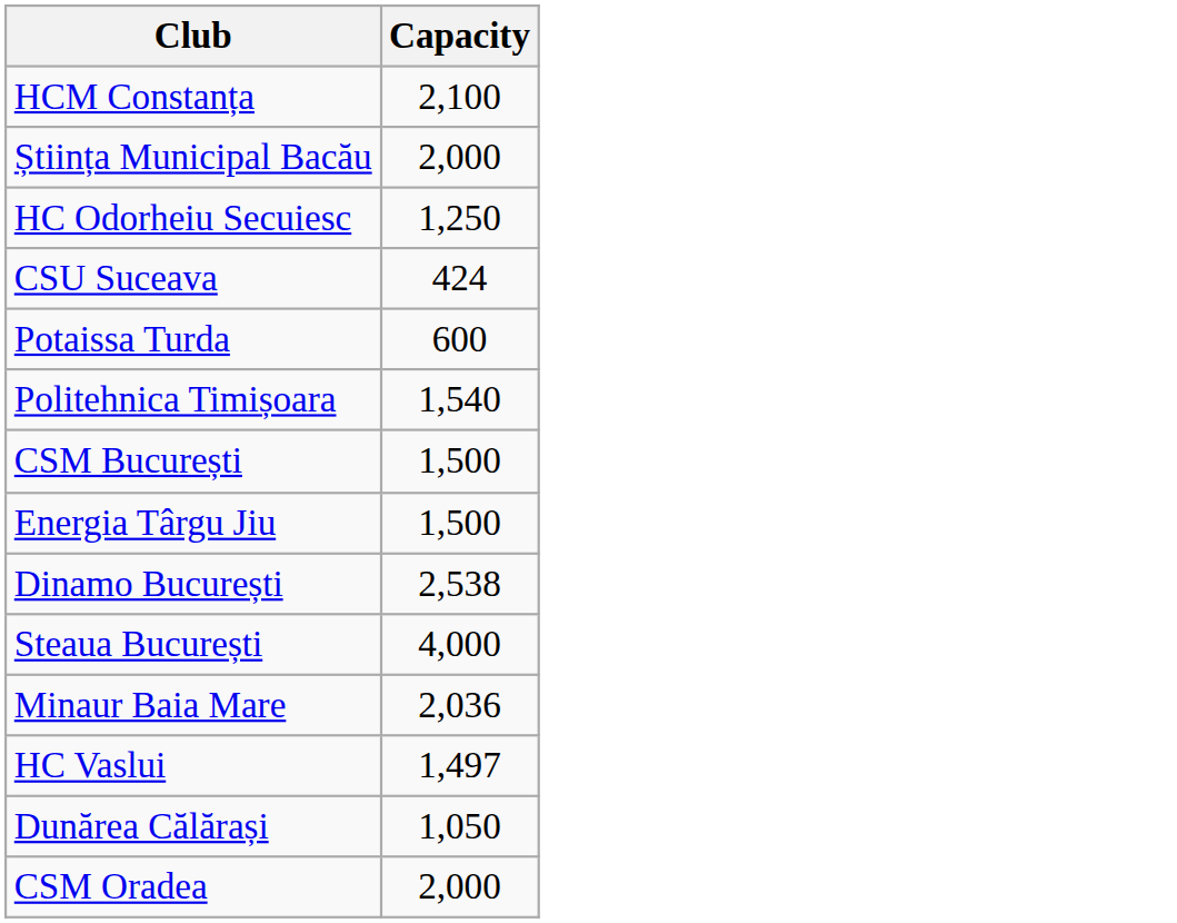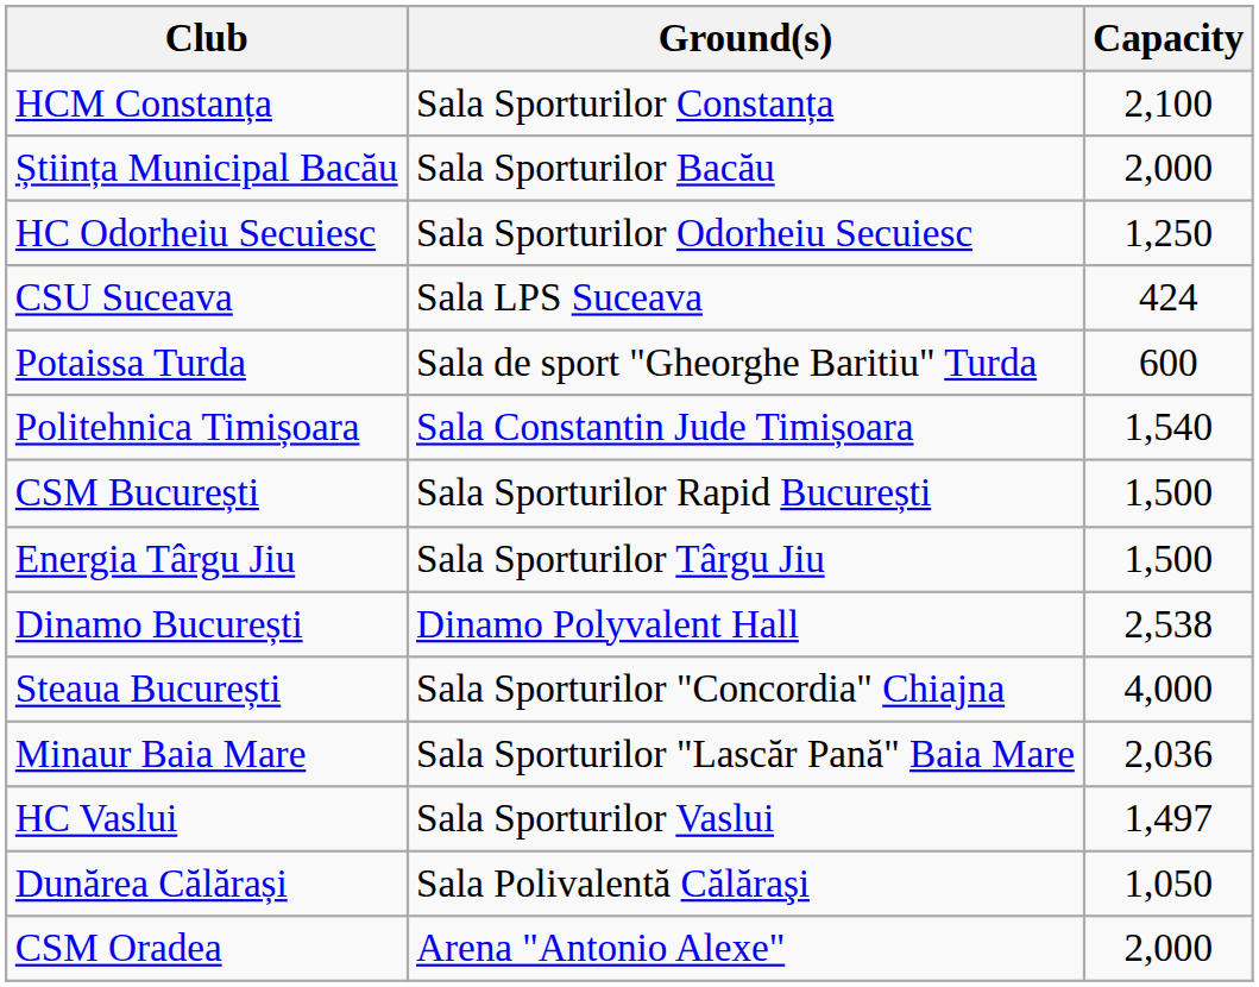+ column: Ground(s) | Sala Sporturilor Constanța | Sala Sporturilor Bacău | Sala Sporturilor Odorheiu Secuiesc | Sala LPS Suceava | Sala de sport "Gheorghe Baritiu" Turda | Sala Constantin Jude Timișoara | Sala Sporturilor Rapid București | Sala Sporturilor Târgu Jiu | Dinamo Polyvalent Hall | Sala Sporturilor "Concordia" Chiajna | Sala Sporturilor "Lascăr Pană" Baia Mare | Sala Sporturilor Vaslui | Sala Polivalentă Călăraşi | Arena "Antonio Alexe"
